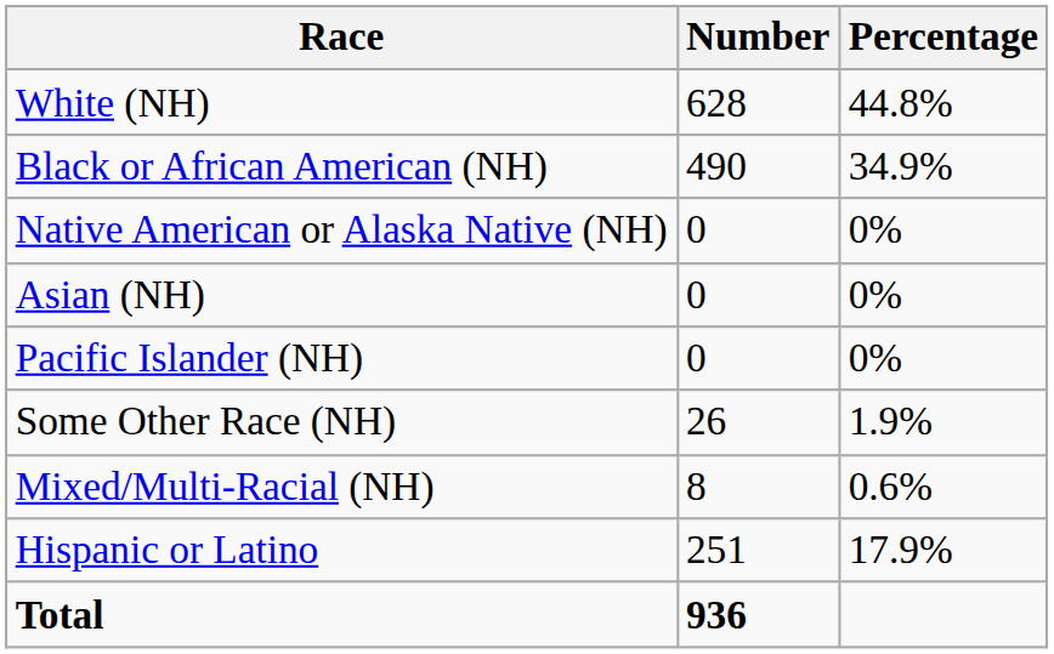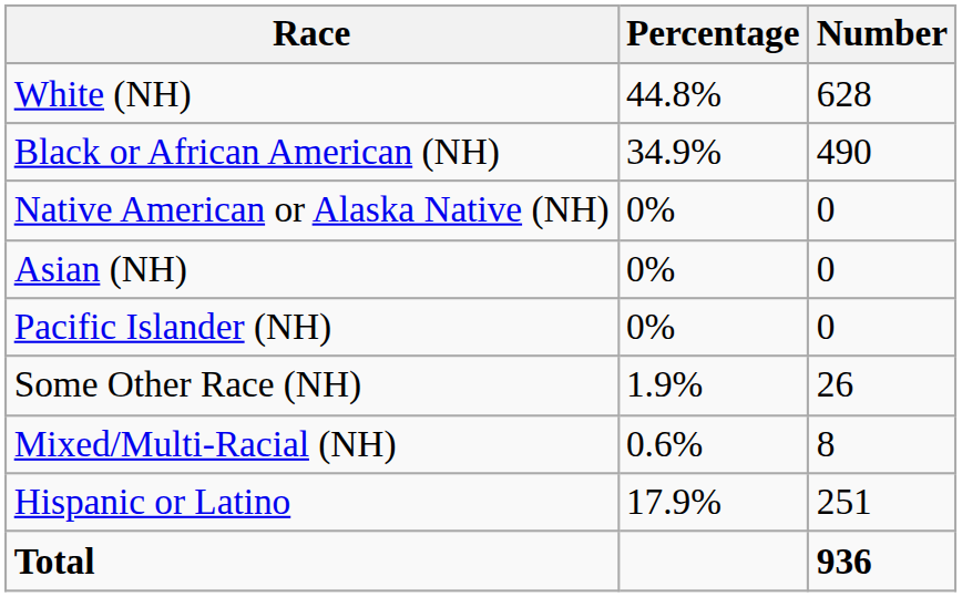columns swapped: Number <-> Percentage
